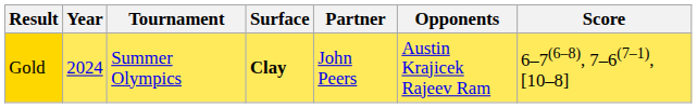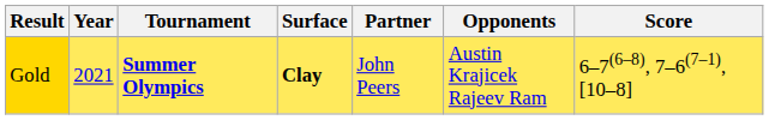Gold | Year: 2024 -> 2021
Gold | Tournament: normal -> bold
